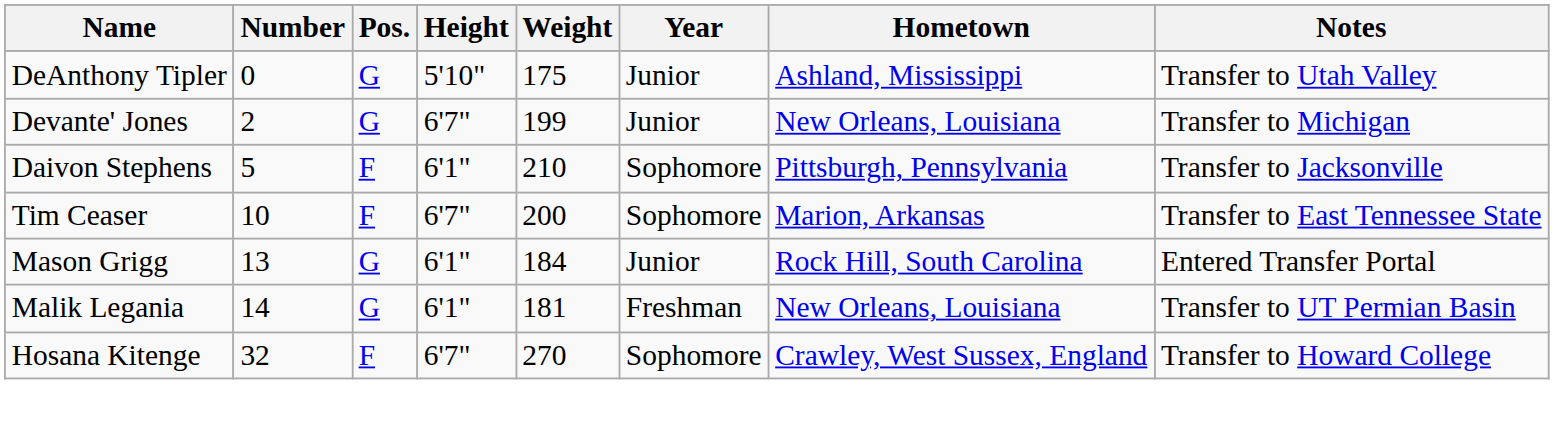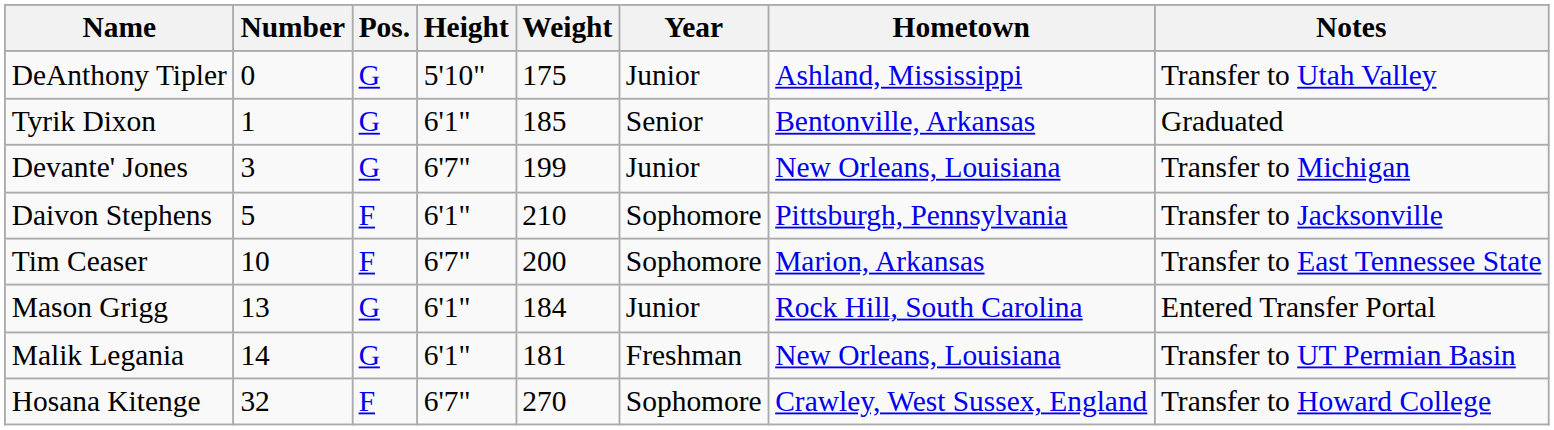+ row: Tyrik Dixon | 1 | G | 6'1" | 185 | Senior | Bentonville, Arkansas | Graduated
Devante' Jones | Number: 2 -> 3
